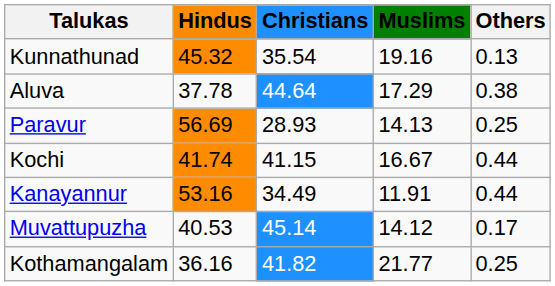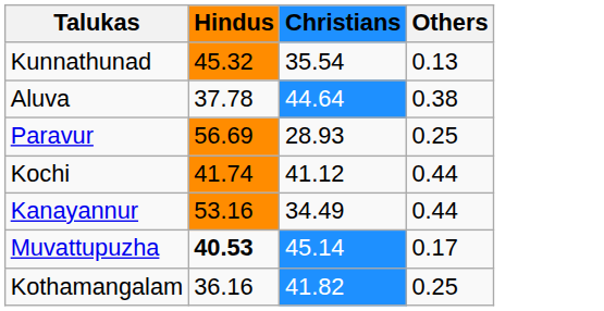- column: Muslims | 19.16 | 17.29 | 14.13 | 16.67 | 11.91 | 14.12 | 21.77
Kochi | Christians: 41.15 -> 41.12
Muvattupuzha | Hindus: normal -> bold
